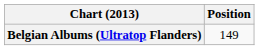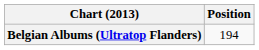Belgian Albums (Ultratop Flanders) | Position: 149 -> 194
